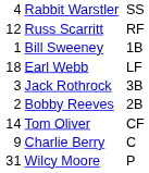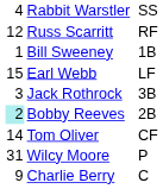Earl Webb | column 1: 18 -> 15
Bobby Reeves | column 1: no background -> paleturquoise background
rows swapped: Charlie Berry <-> Wilcy Moore
